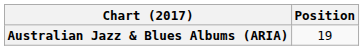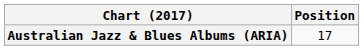Australian Jazz & Blues Albums (ARIA) | Position: 19 -> 17
